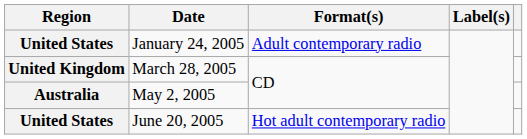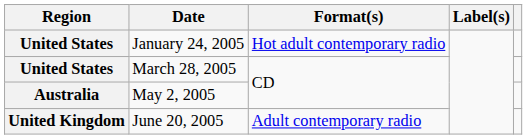January 24, 2005 | Format(s): Adult contemporary radio -> Hot adult contemporary radio
March 28, 2005 | Region: United Kingdom -> United States
June 20, 2005 | Region: United States -> United Kingdom
June 20, 2005 | Format(s): Hot adult contemporary radio -> Adult contemporary radio
